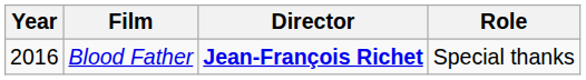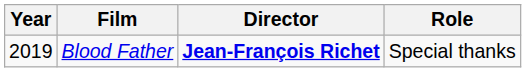Blood Father | Year: 2016 -> 2019
